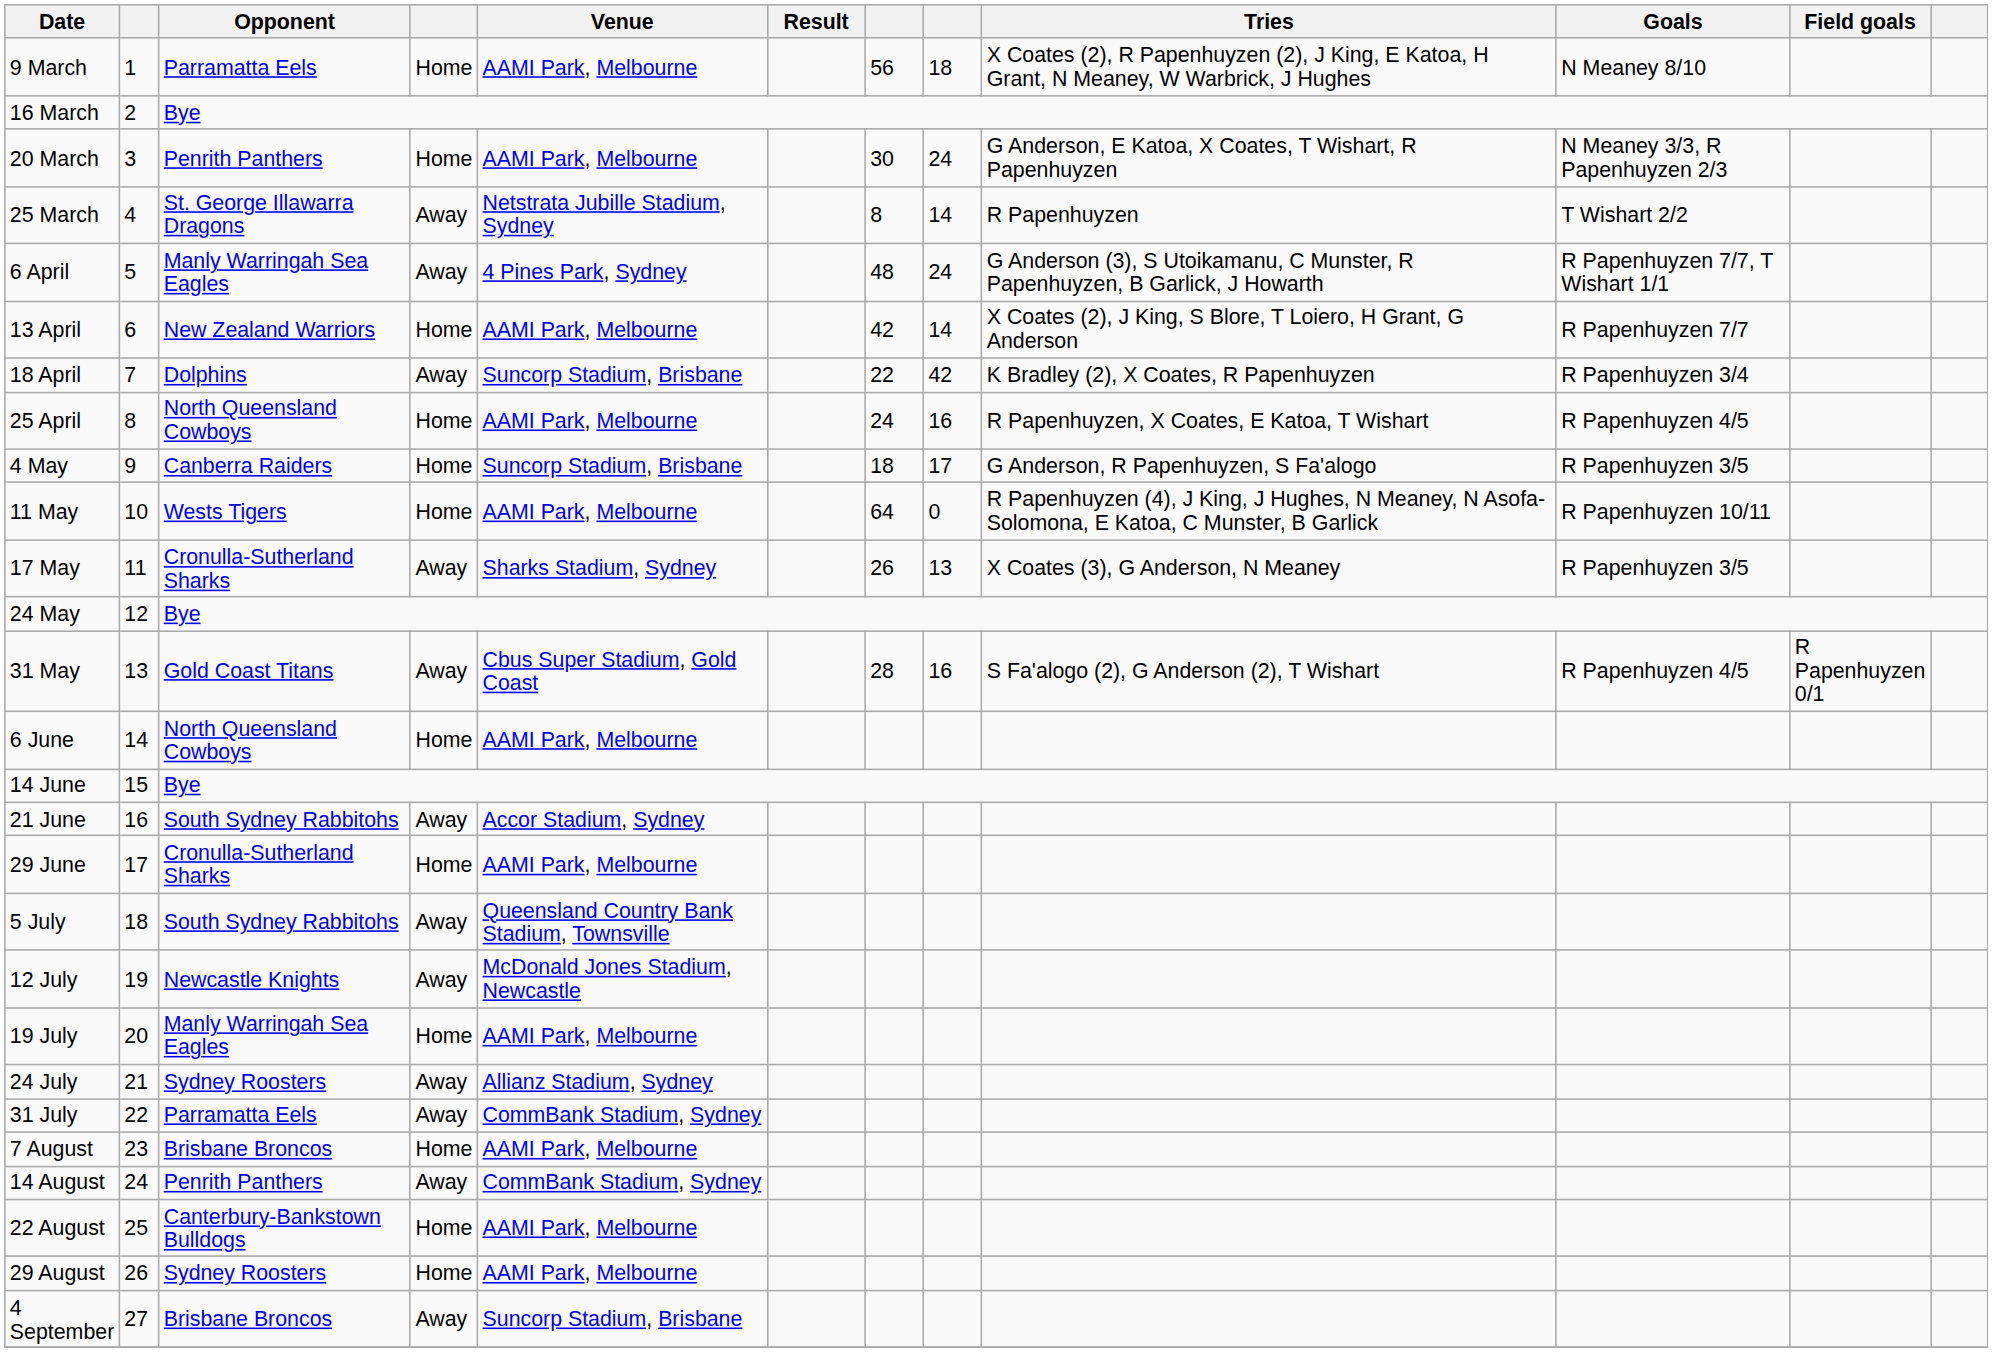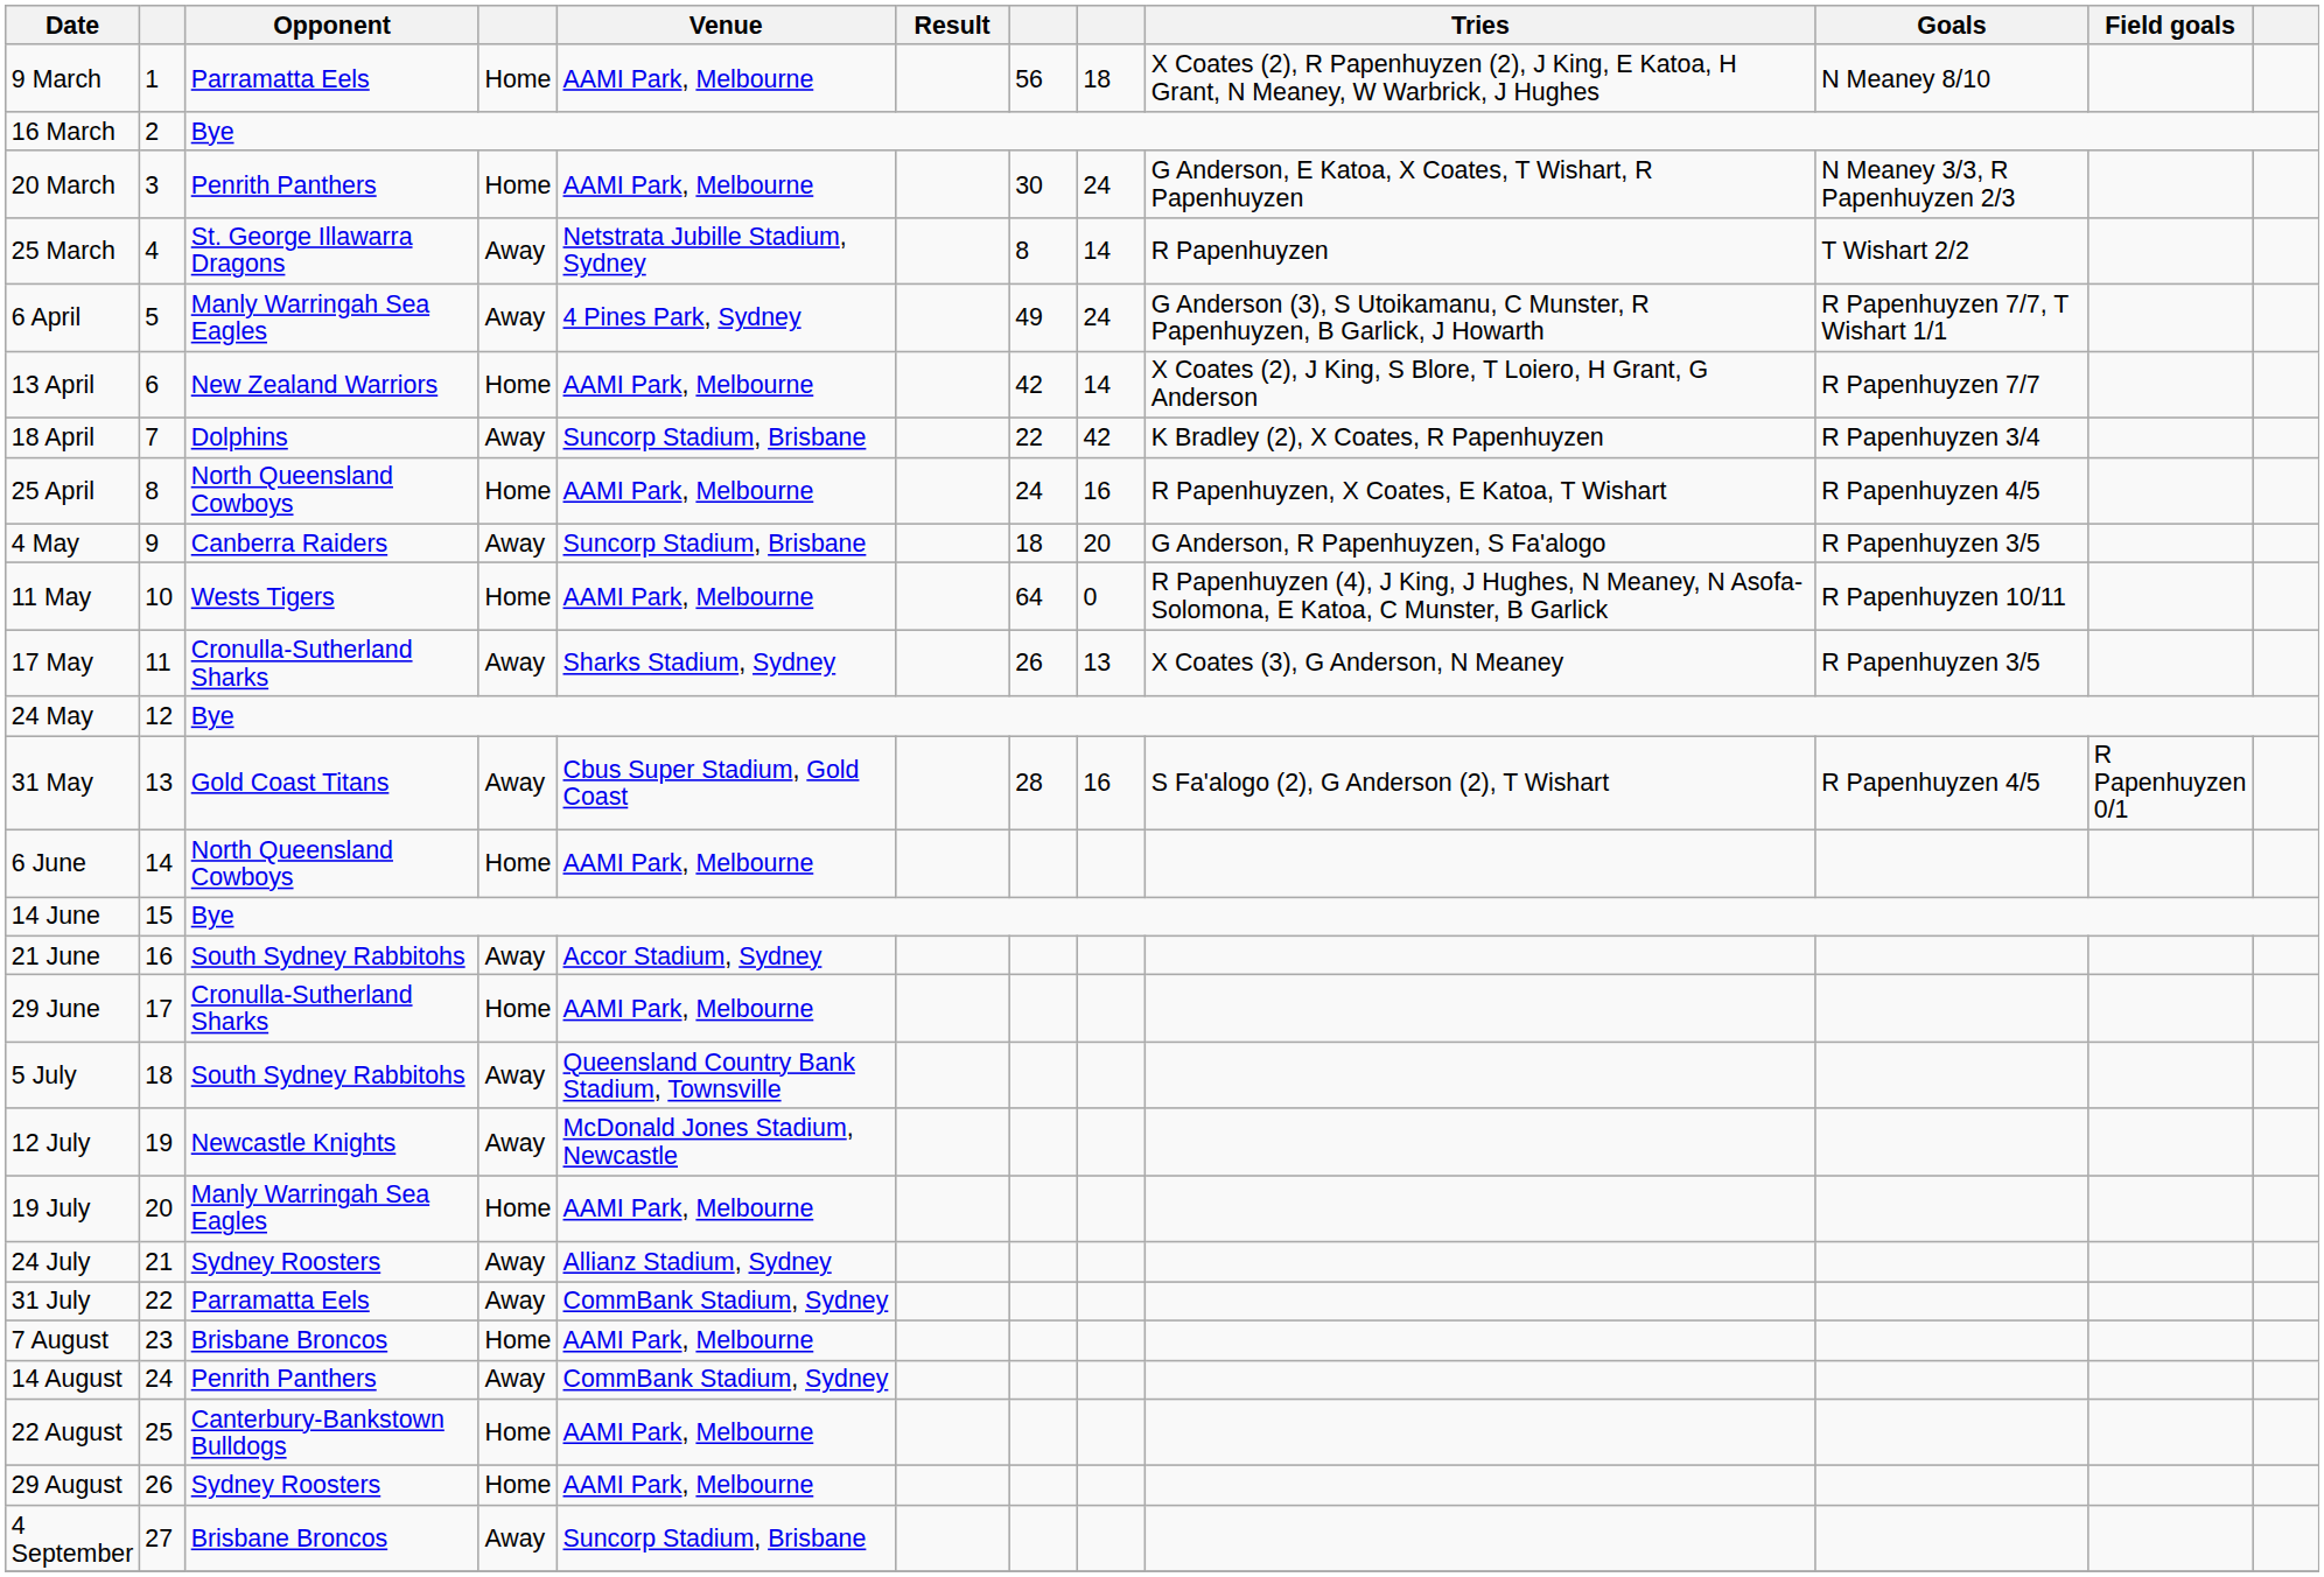6 April | column 7: 48 -> 49
4 May | column 4: Home -> Away
4 May | column 8: 17 -> 20
